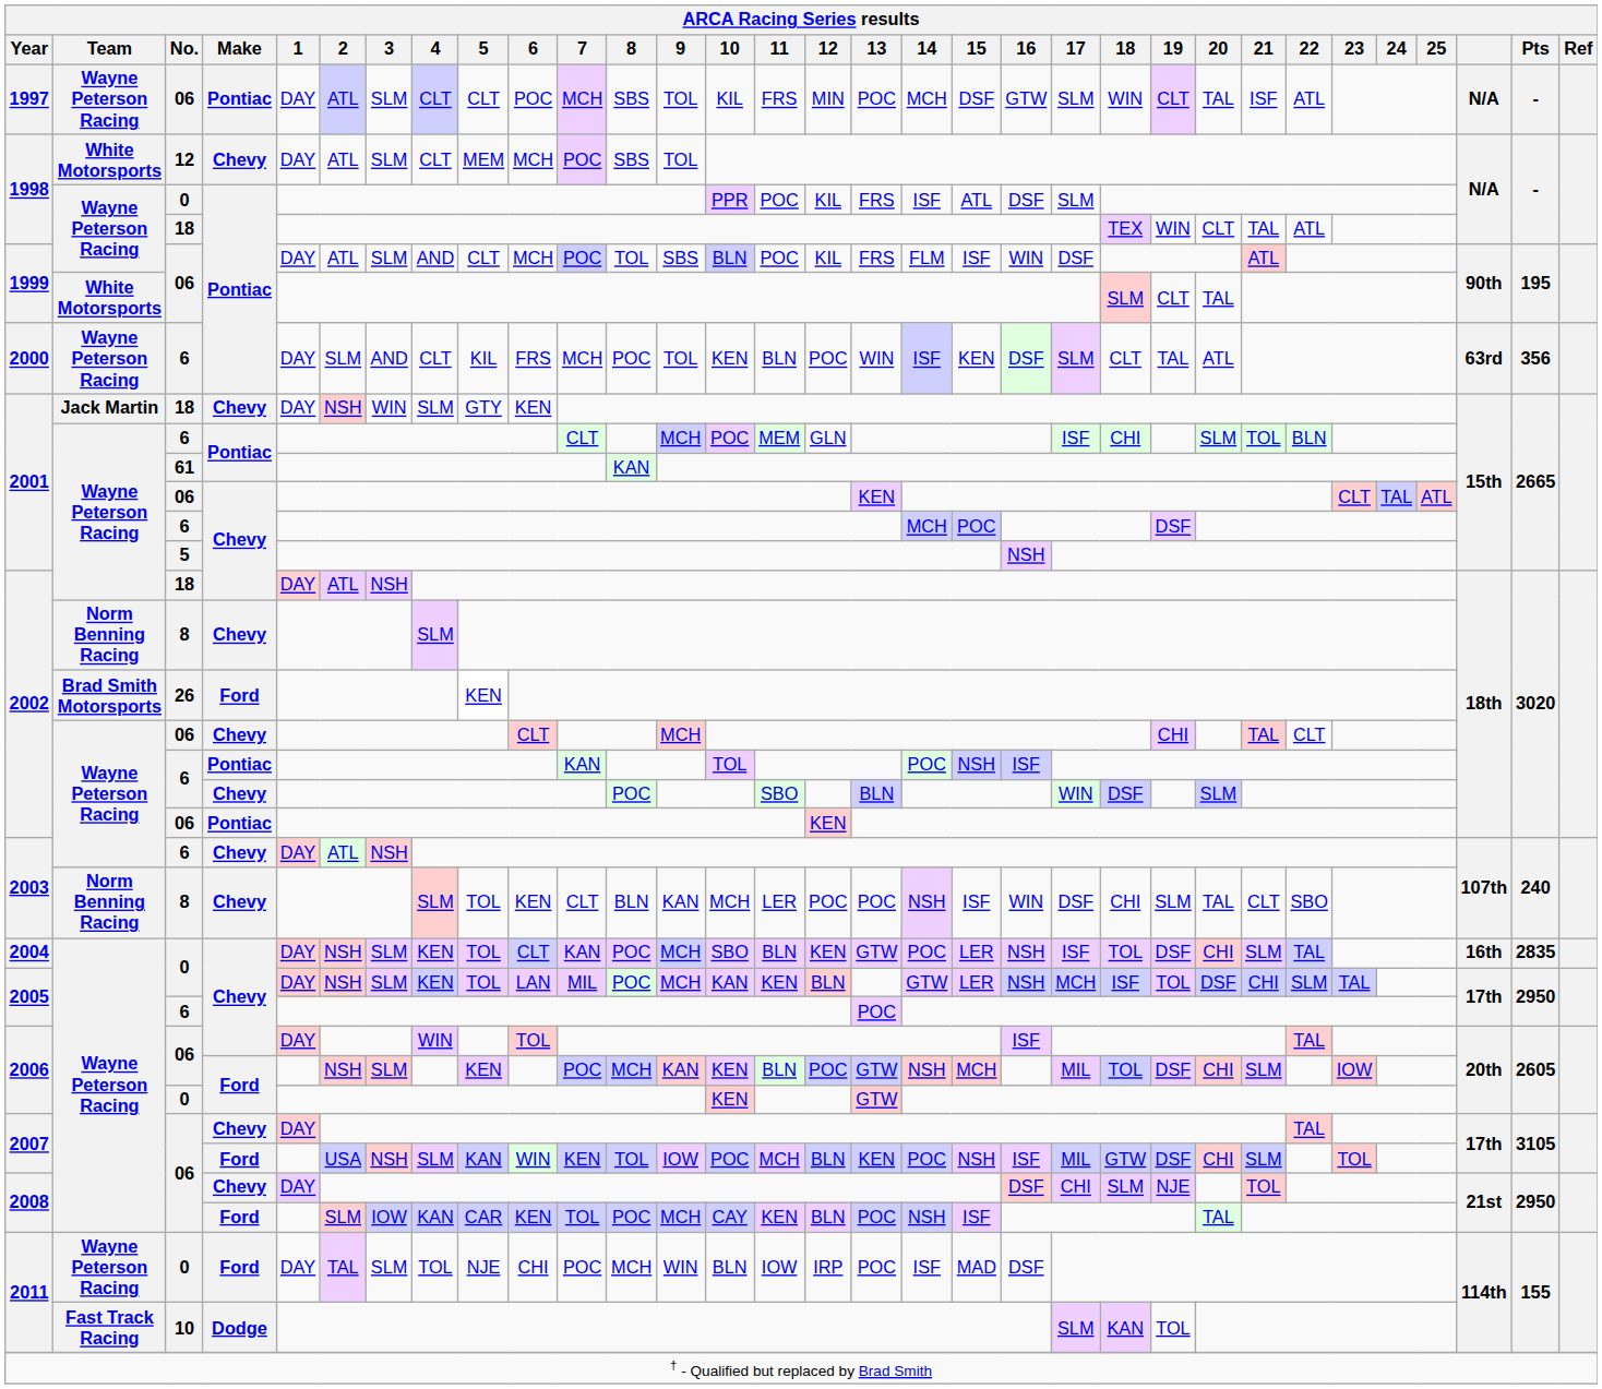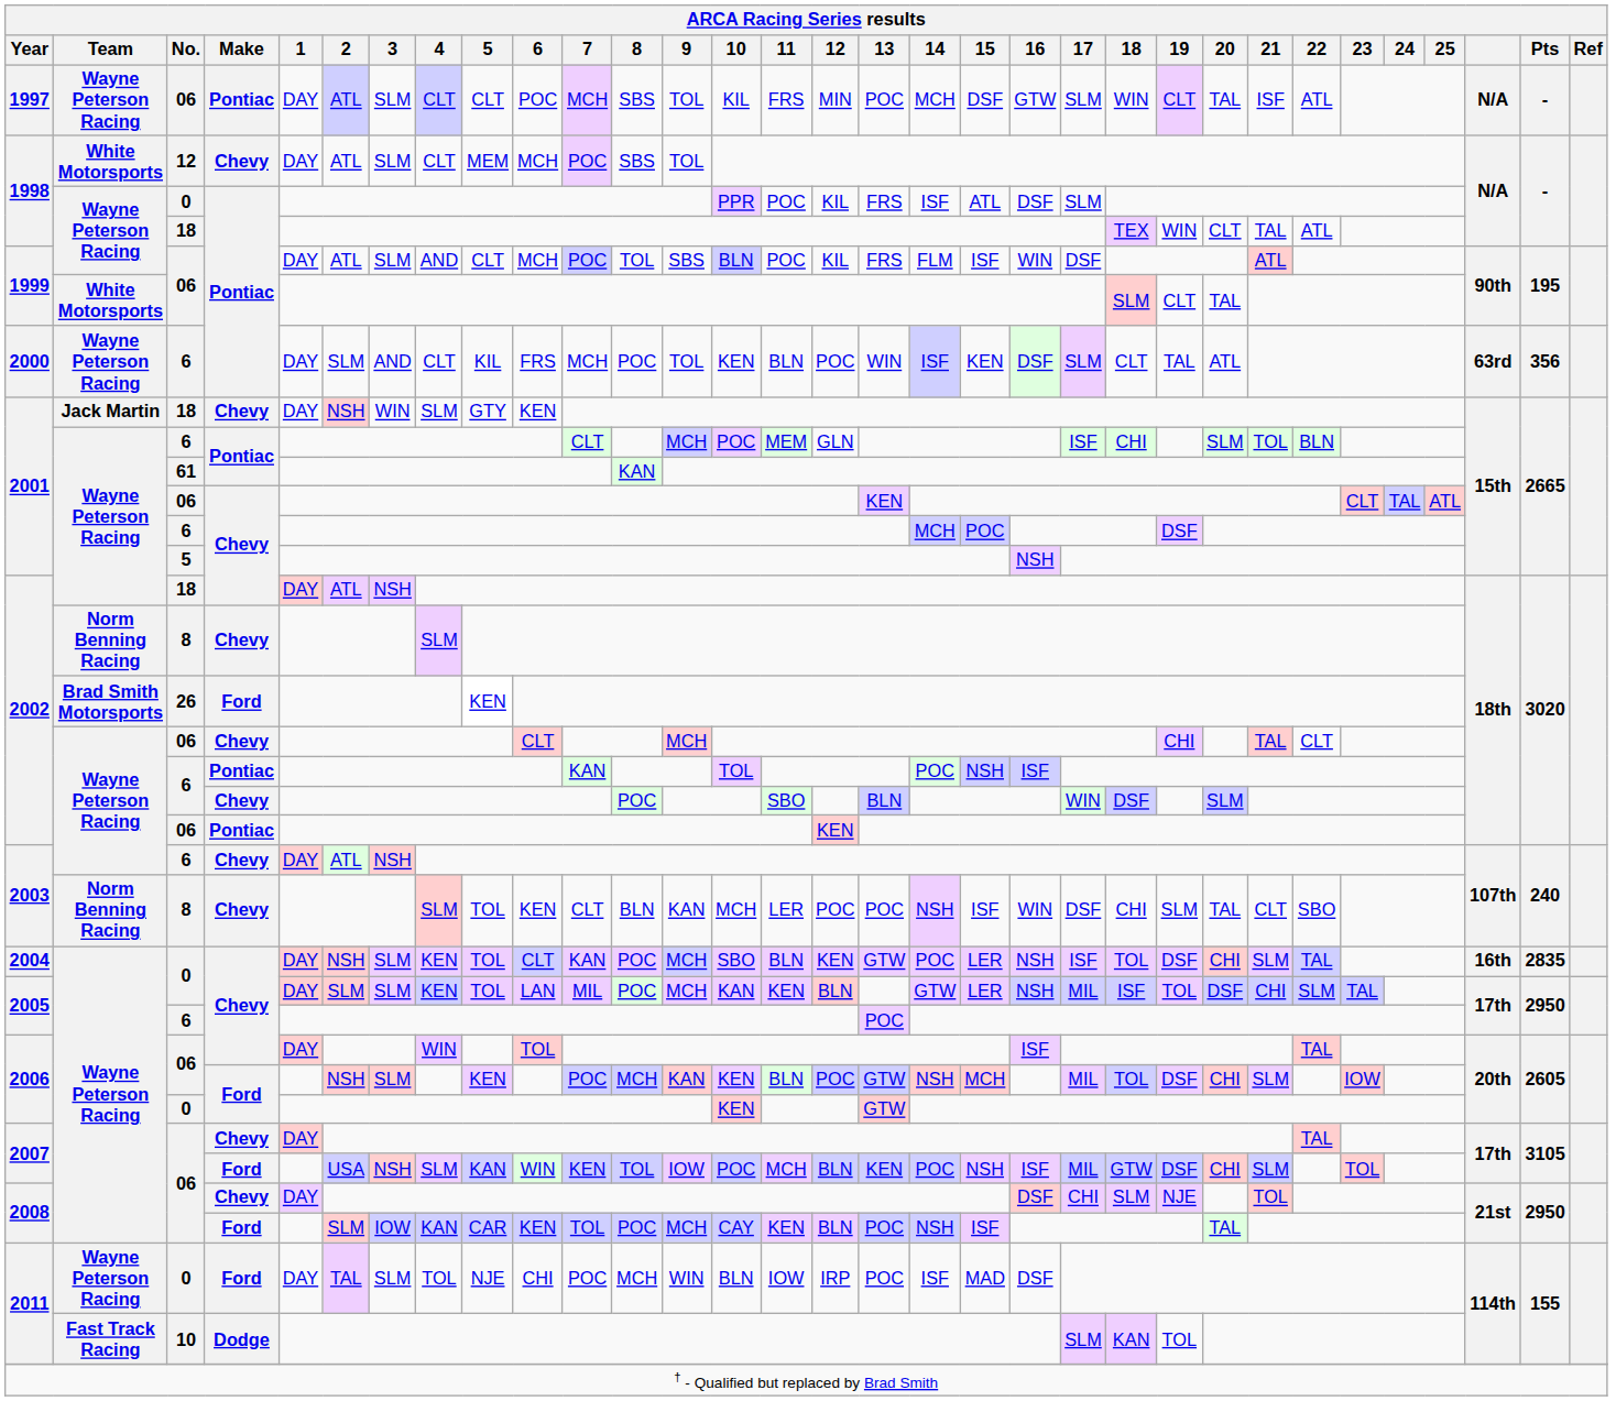2005 / 0 | 2: NSH -> SLM
2005 / 0 | 17: MCH -> MIL
